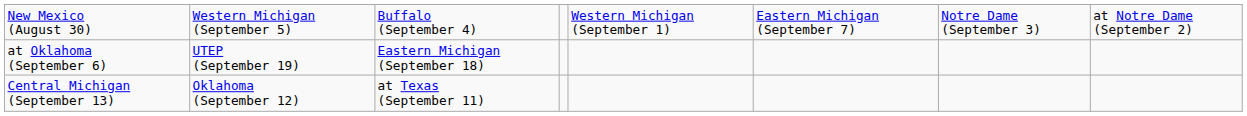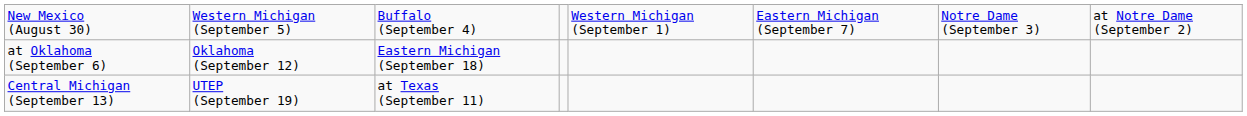at Oklahoma (September 6) | column 2: UTEP (September 19) -> Oklahoma (September 12)
Central Michigan (September 13) | column 2: Oklahoma (September 12) -> UTEP (September 19)
